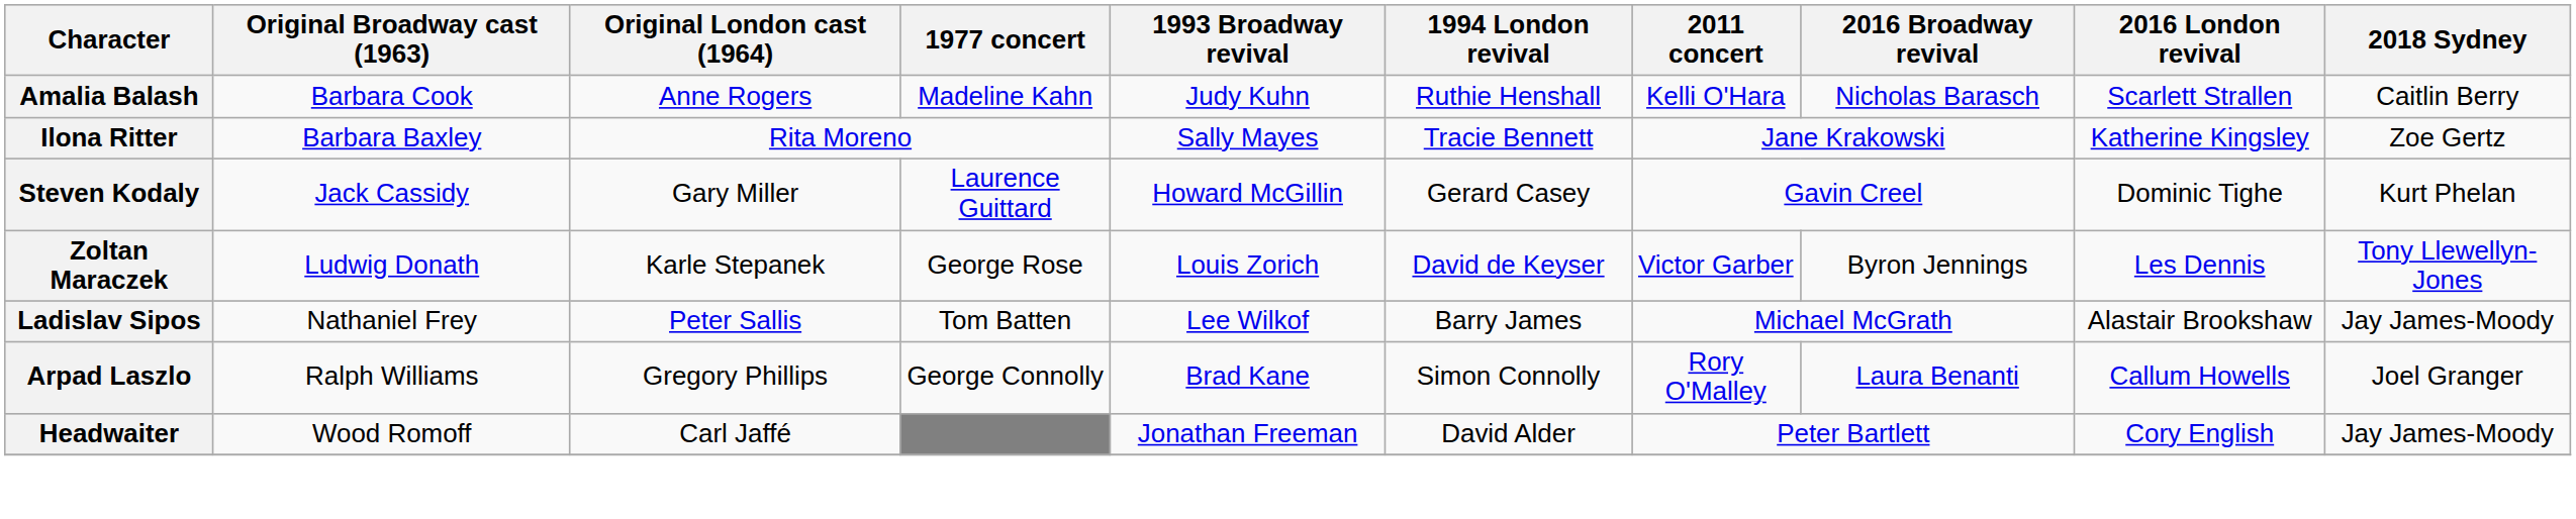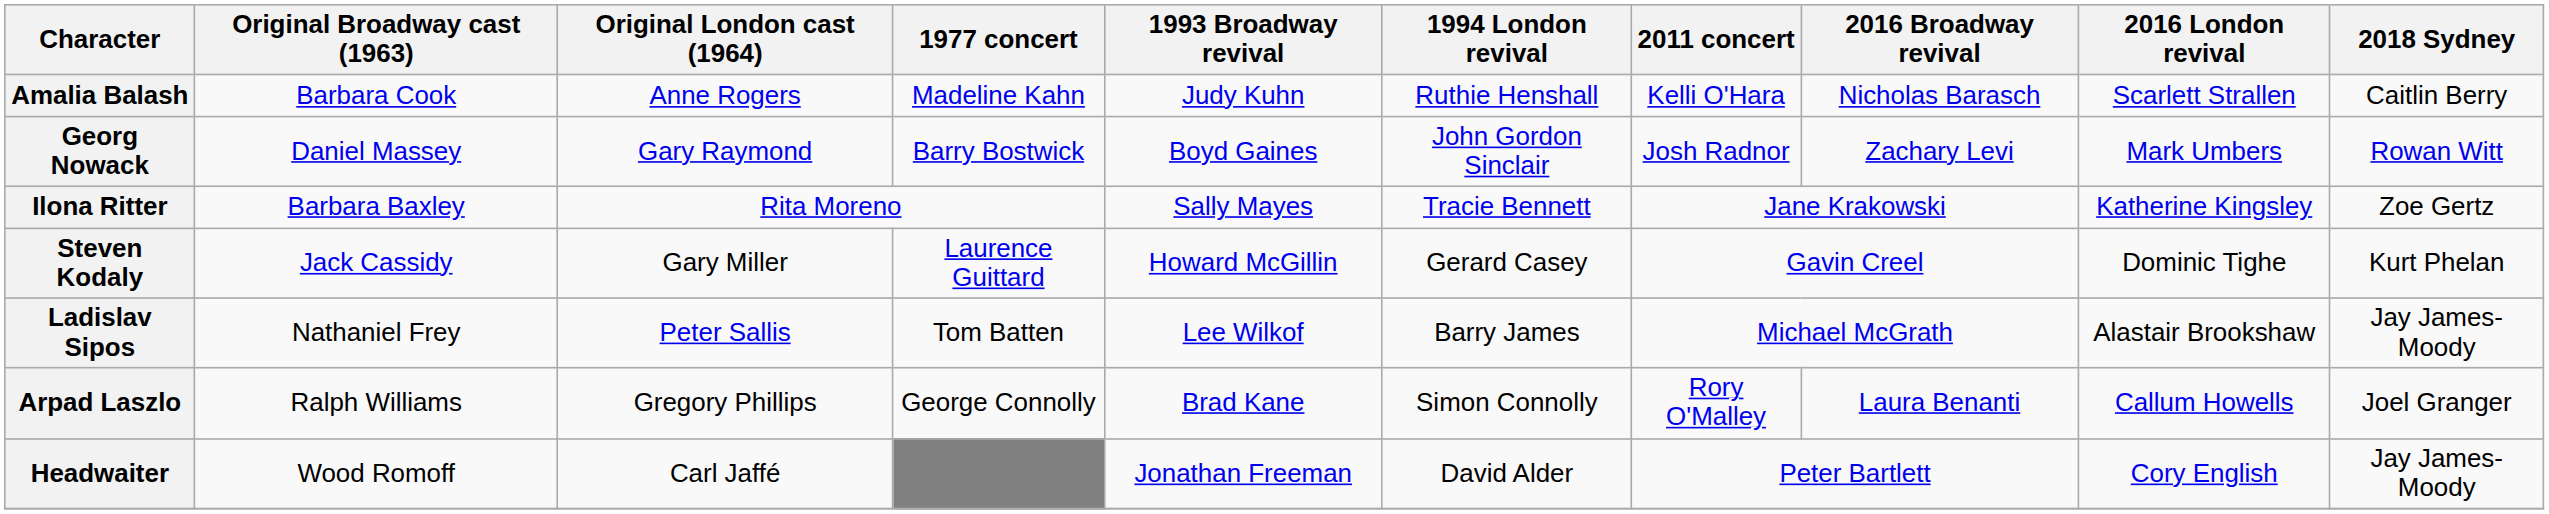+ row: Georg Nowack | Daniel Massey | Gary Raymond | Barry Bostwick | Boyd Gaines | John Gordon Sinclair | Josh Radnor | Zachary Levi | Mark Umbers | Rowan Witt
- row: Zoltan Maraczek | Ludwig Donath | Karle Stepanek | George Rose | Louis Zorich | David de Keyser | Victor Garber | Byron Jennings | Les Dennis | Tony Llewellyn-Jones
